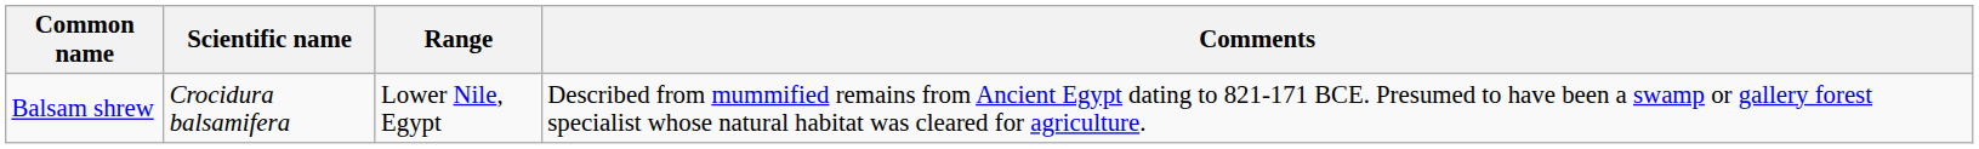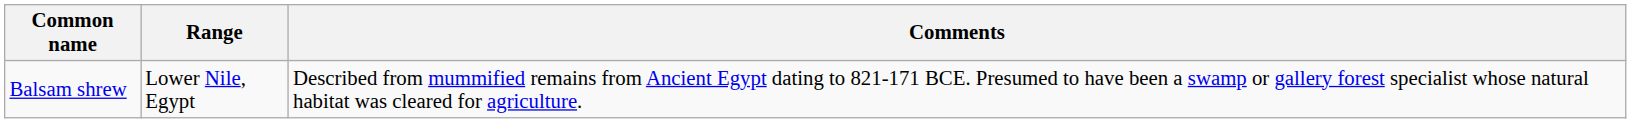- column: Scientific name | Crocidura balsamifera
